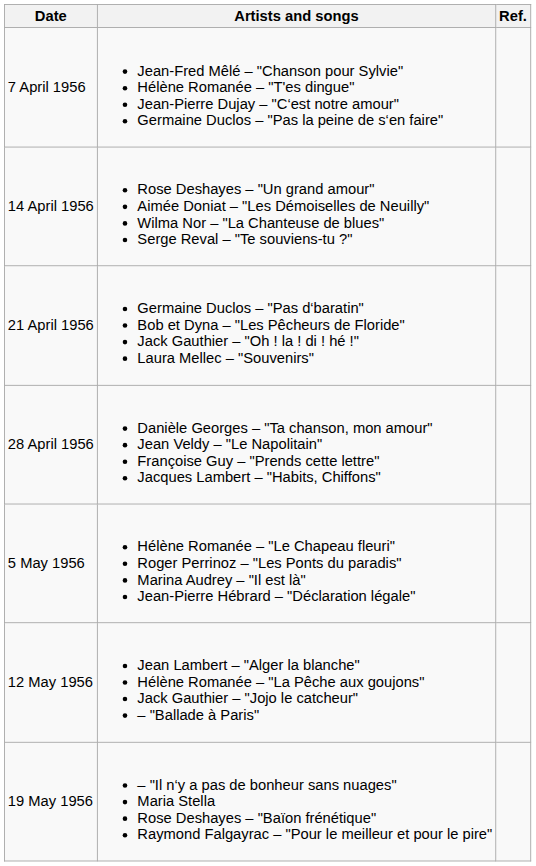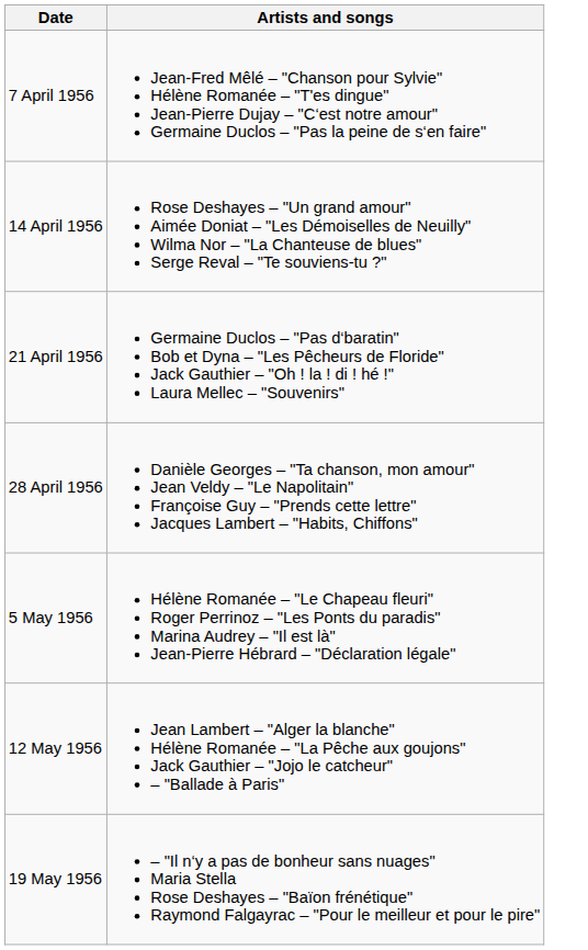- column: Ref.
